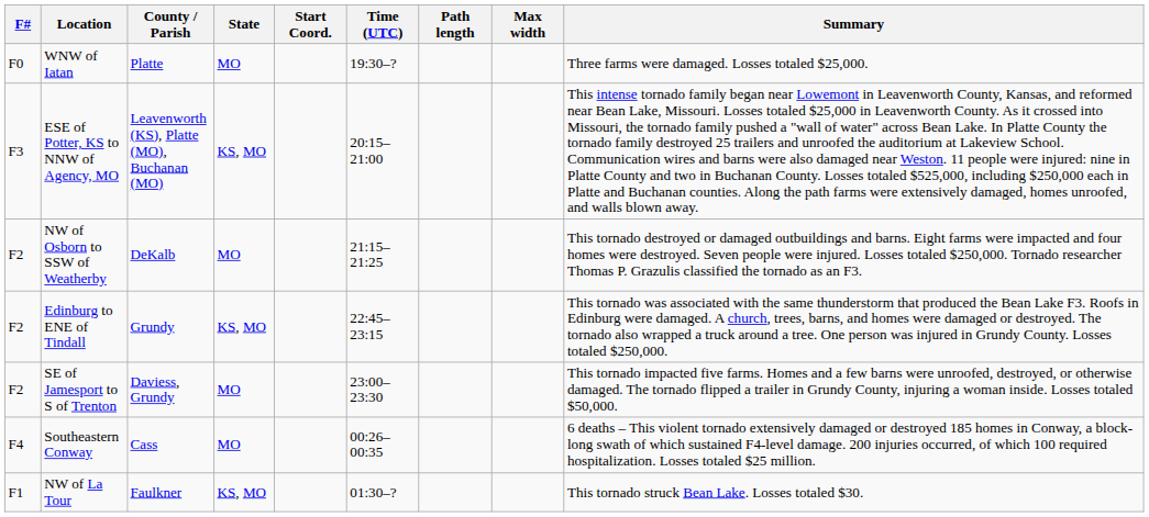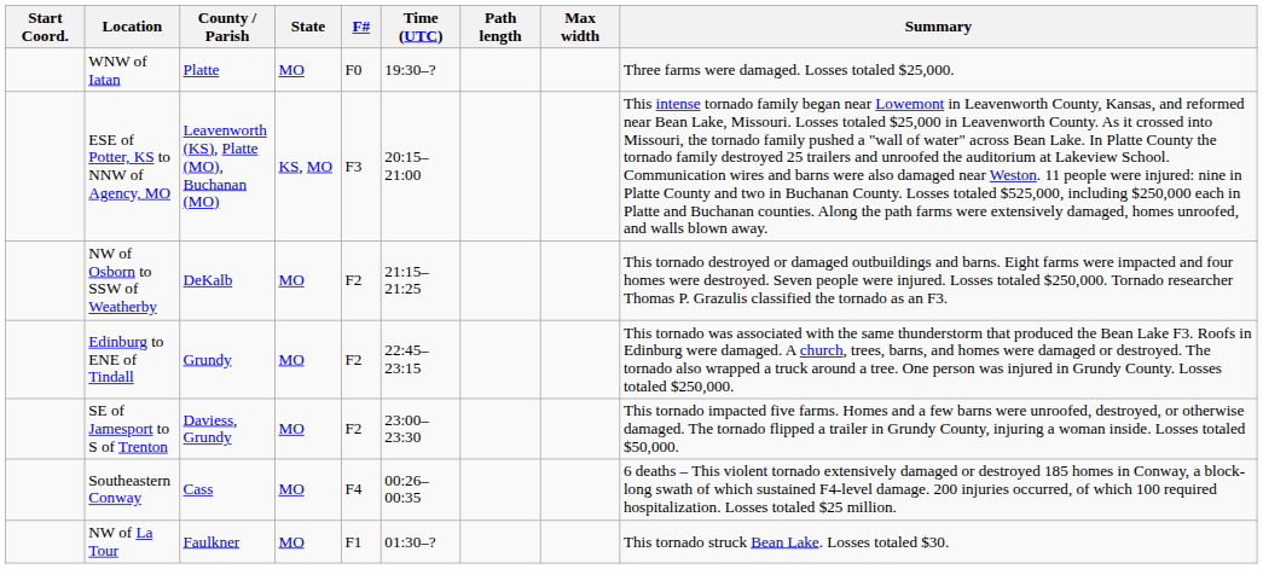columns swapped: F# <-> Start Coord.
Edinburg to ENE of Tindall | State: KS, MO -> MO
NW of La Tour | State: KS, MO -> MO
